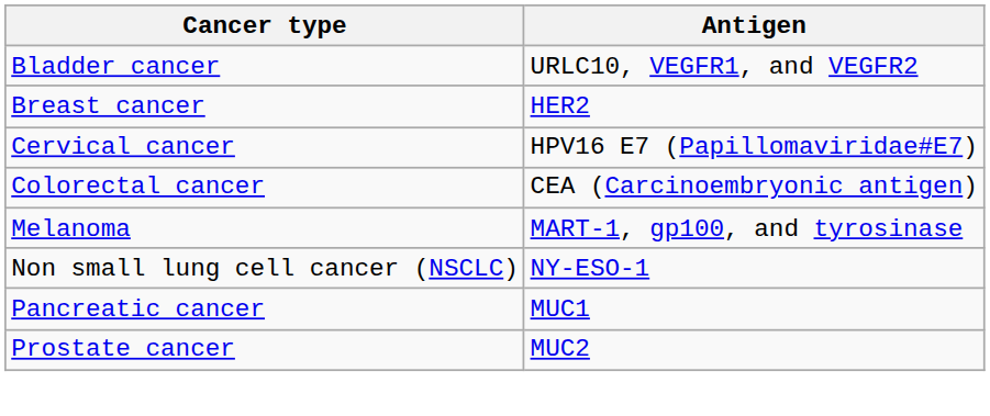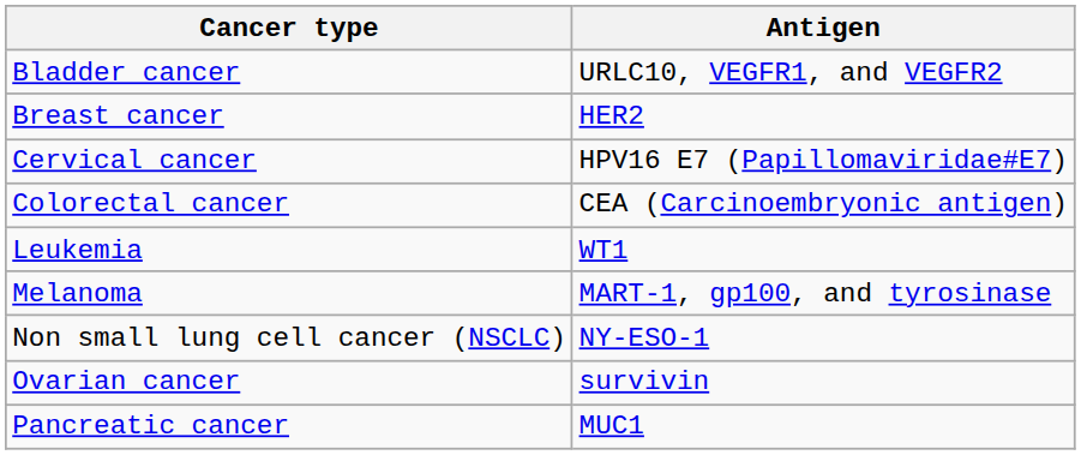+ row: Leukemia | WT1
+ row: Ovarian cancer | survivin
- row: Prostate cancer | MUC2
